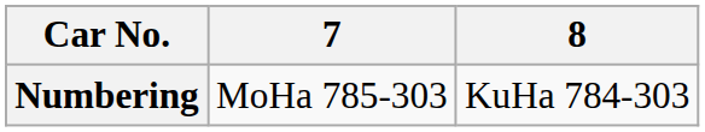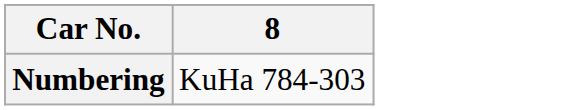- column: 7 | MoHa 785-303
